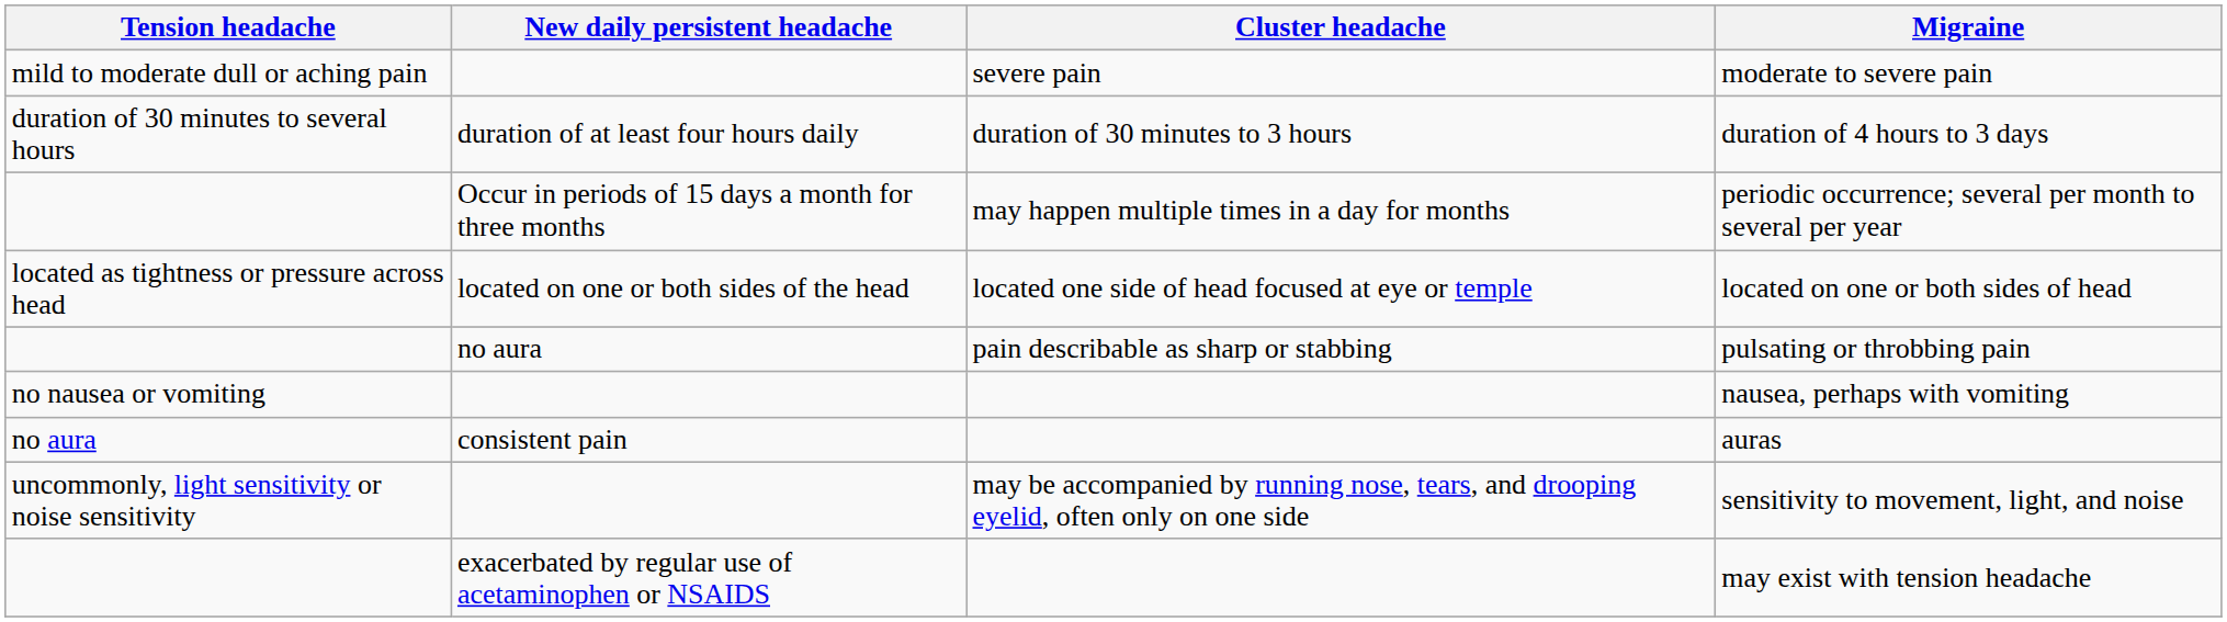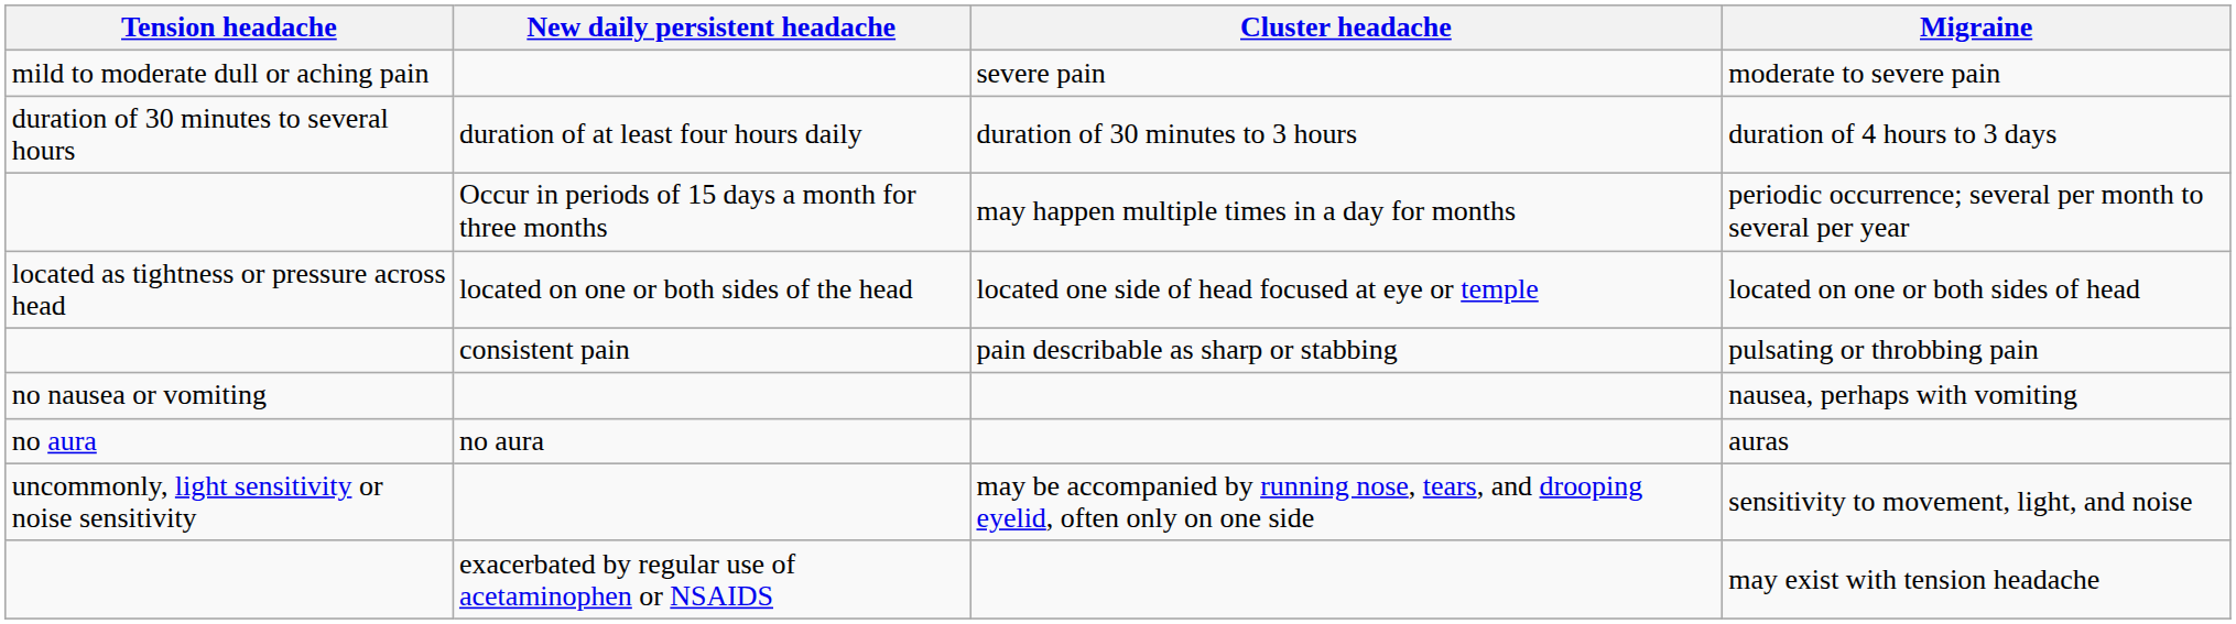pulsating or throbbing pain | New daily persistent headache: no aura -> consistent pain
auras | New daily persistent headache: consistent pain -> no aura
